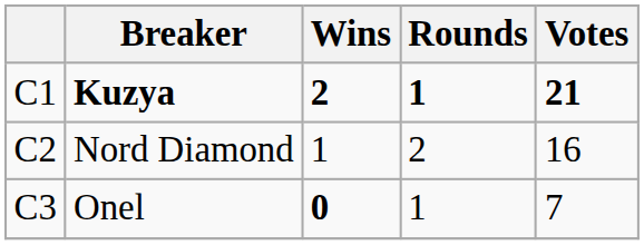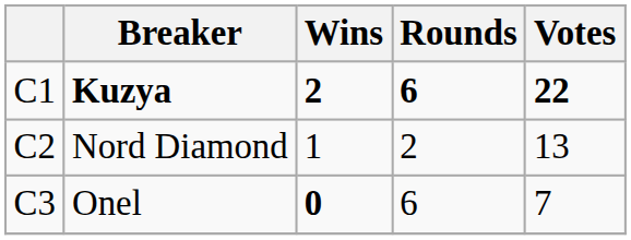Kuzya | Rounds: 1 -> 6
Kuzya | Votes: 21 -> 22
Nord Diamond | Votes: 16 -> 13
Onel | Rounds: 1 -> 6
